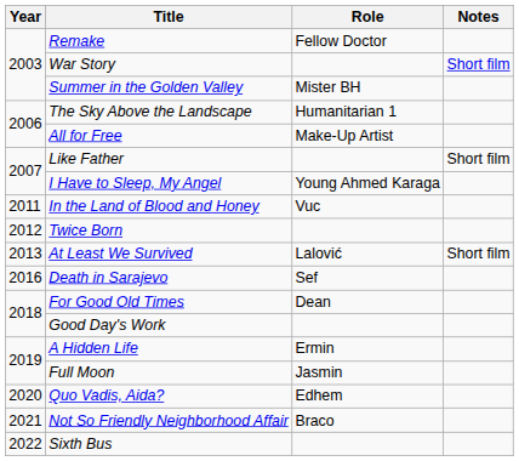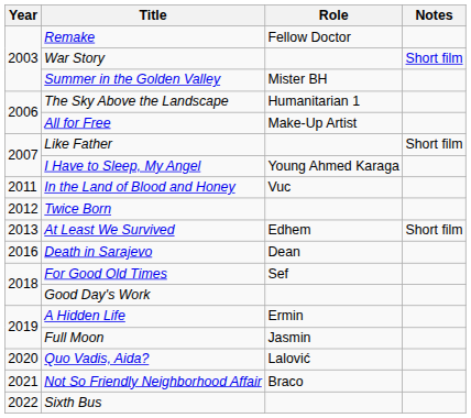At Least We Survived | Role: Lalović -> Edhem
Death in Sarajevo | Role: Sef -> Dean
For Good Old Times | Role: Dean -> Sef
Quo Vadis, Aida? | Role: Edhem -> Lalović
